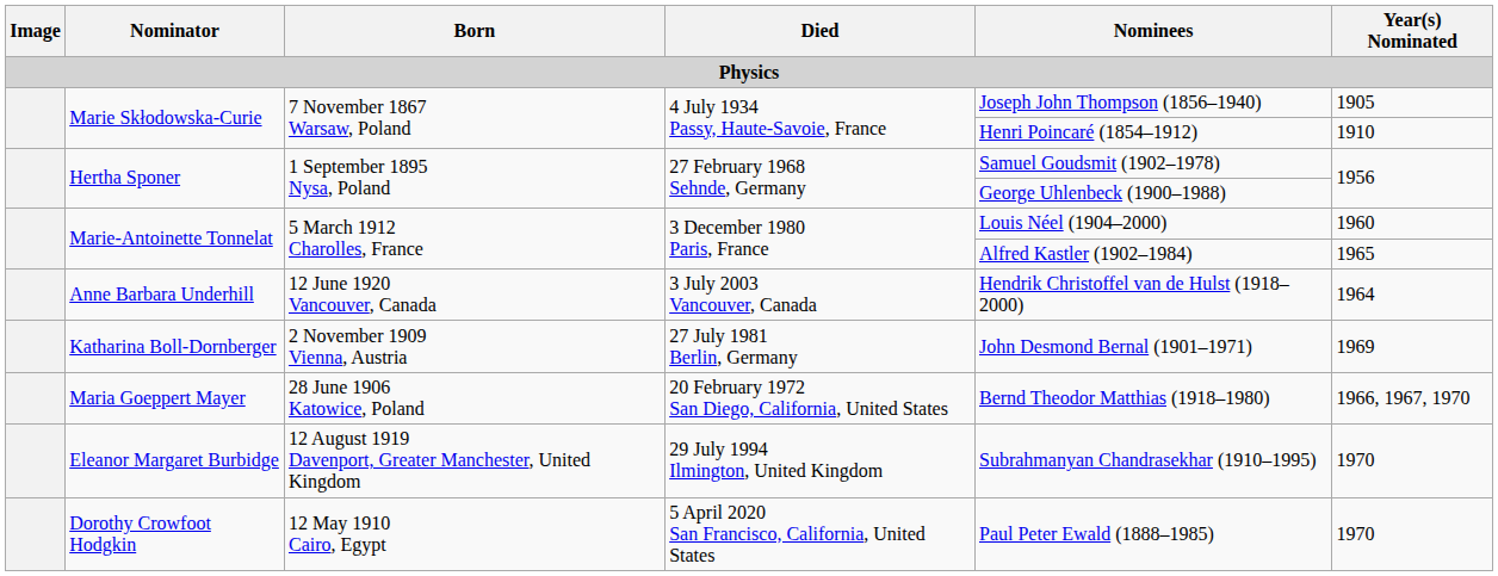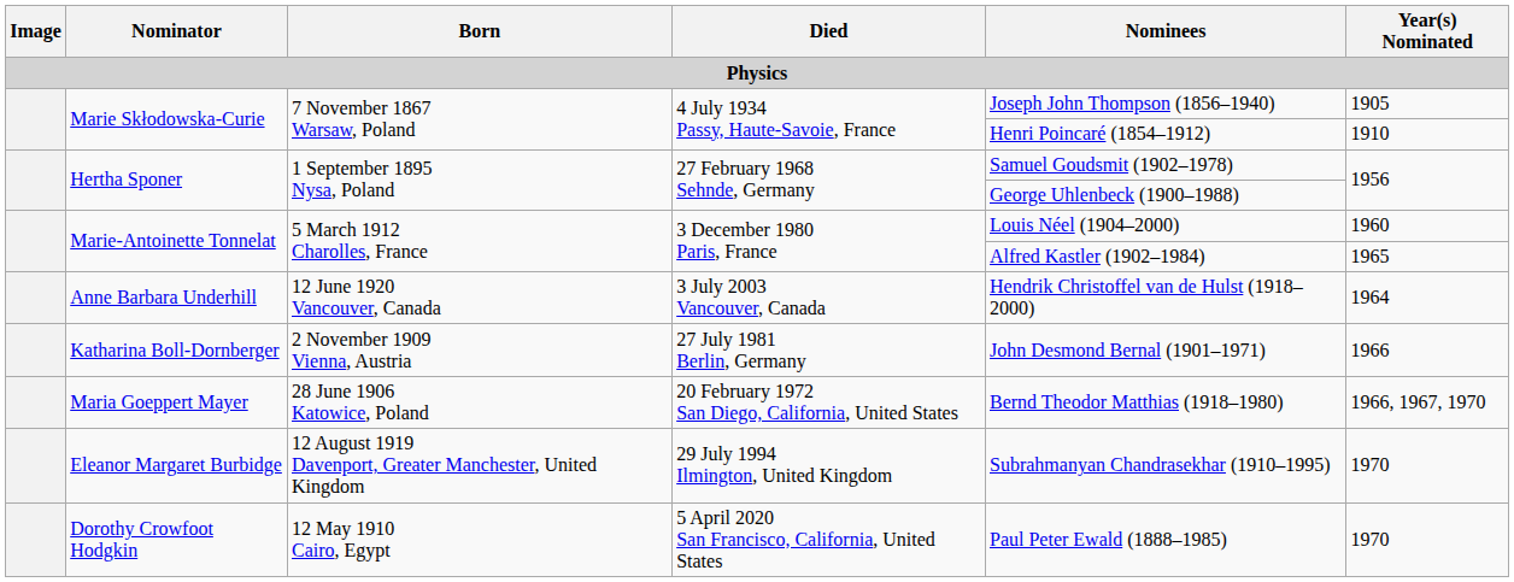Katharina Boll-Dornberger | Year(s) Nominated: 1969 -> 1966
